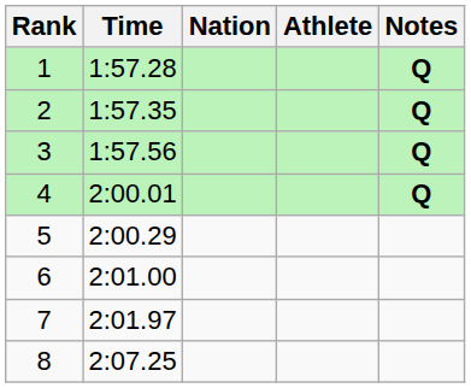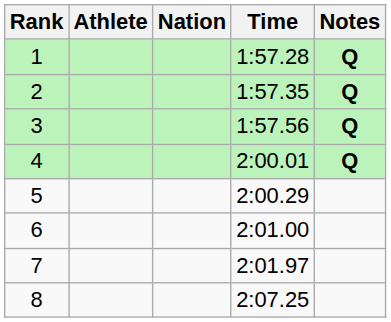columns swapped: Athlete <-> Time
